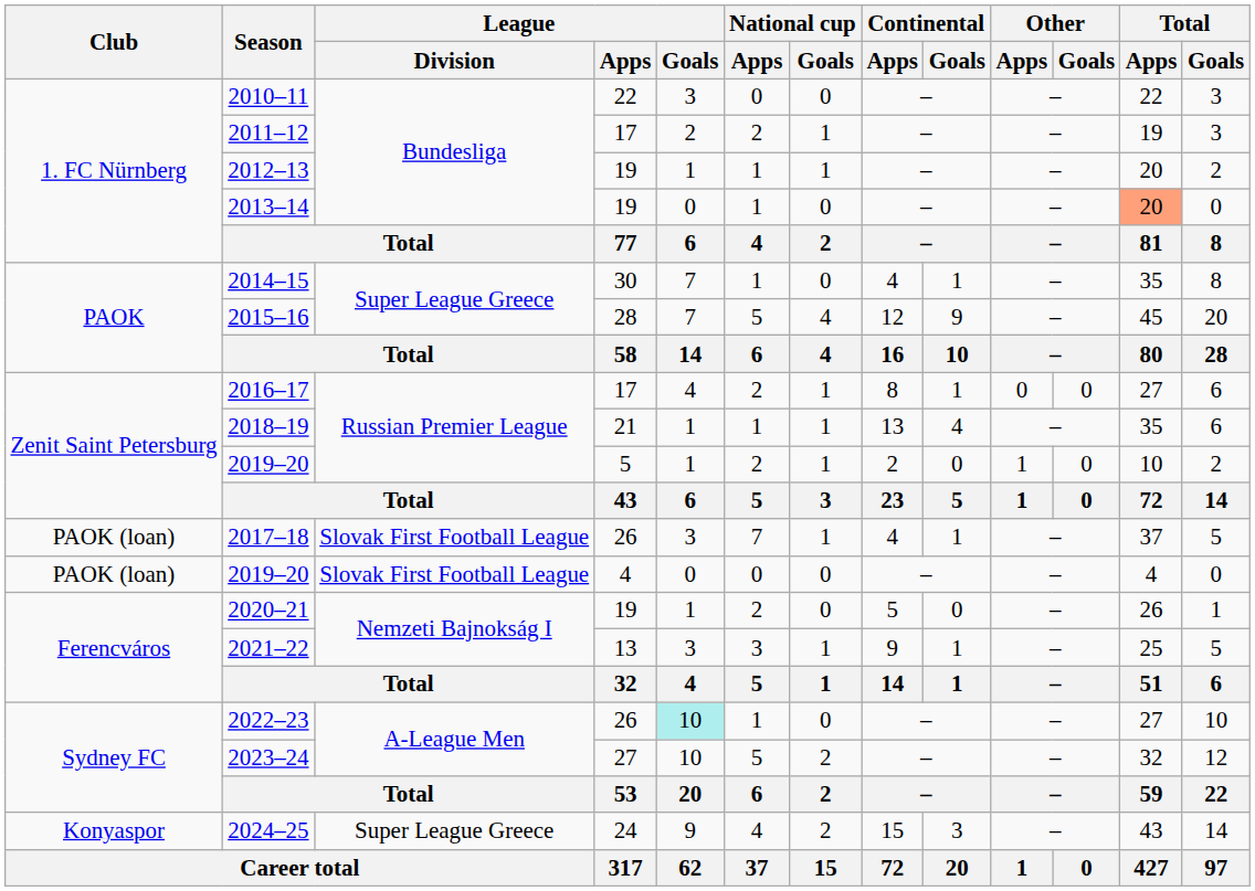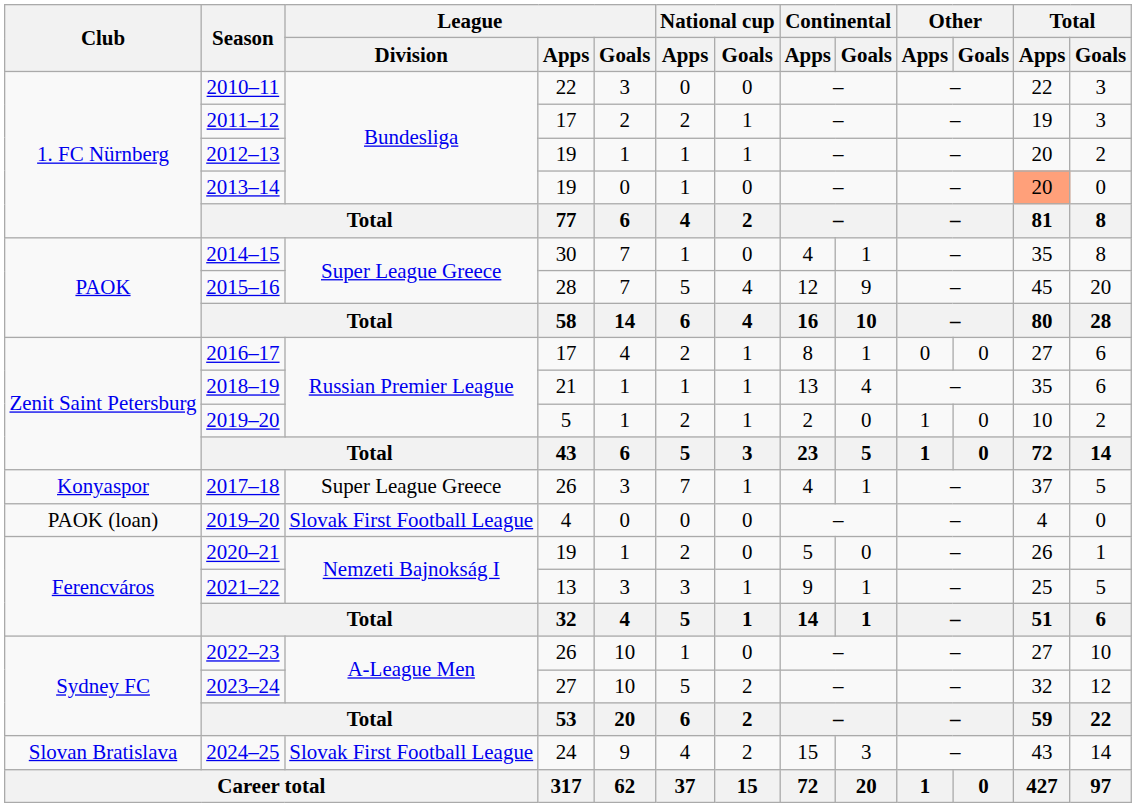2017–18 | Club: PAOK (loan) -> Konyaspor
2017–18 | League / Division: Slovak First Football League -> Super League Greece
2022–23 | League / Goals: paleturquoise background -> no background
2024–25 | Club: Konyaspor -> Slovan Bratislava
2024–25 | League / Division: Super League Greece -> Slovak First Football League
